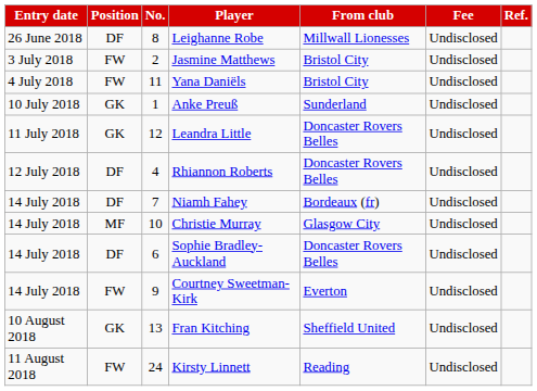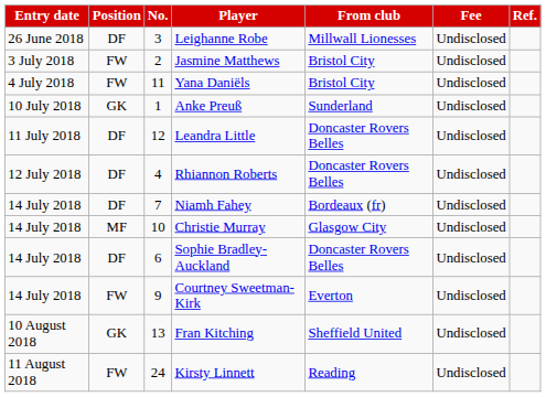Leighanne Robe | No.: 8 -> 3
Leandra Little | Position: GK -> DF
